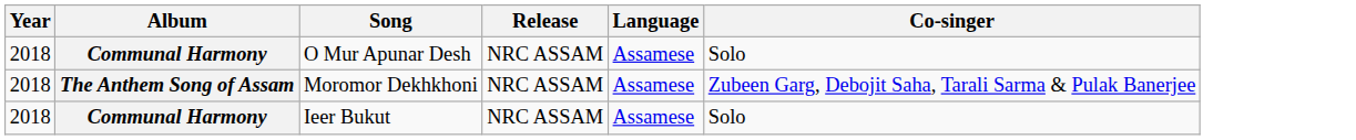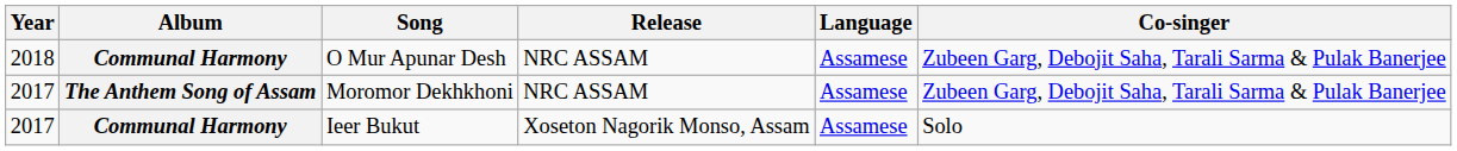O Mur Apunar Desh | Co-singer: Solo -> Zubeen Garg, Debojit Saha, Tarali Sarma & Pulak Banerjee
Moromor Dekhkhoni | Year: 2018 -> 2017
Ieer Bukut | Year: 2018 -> 2017
Ieer Bukut | Release: NRC ASSAM -> Xoseton Nagorik Monso, Assam
